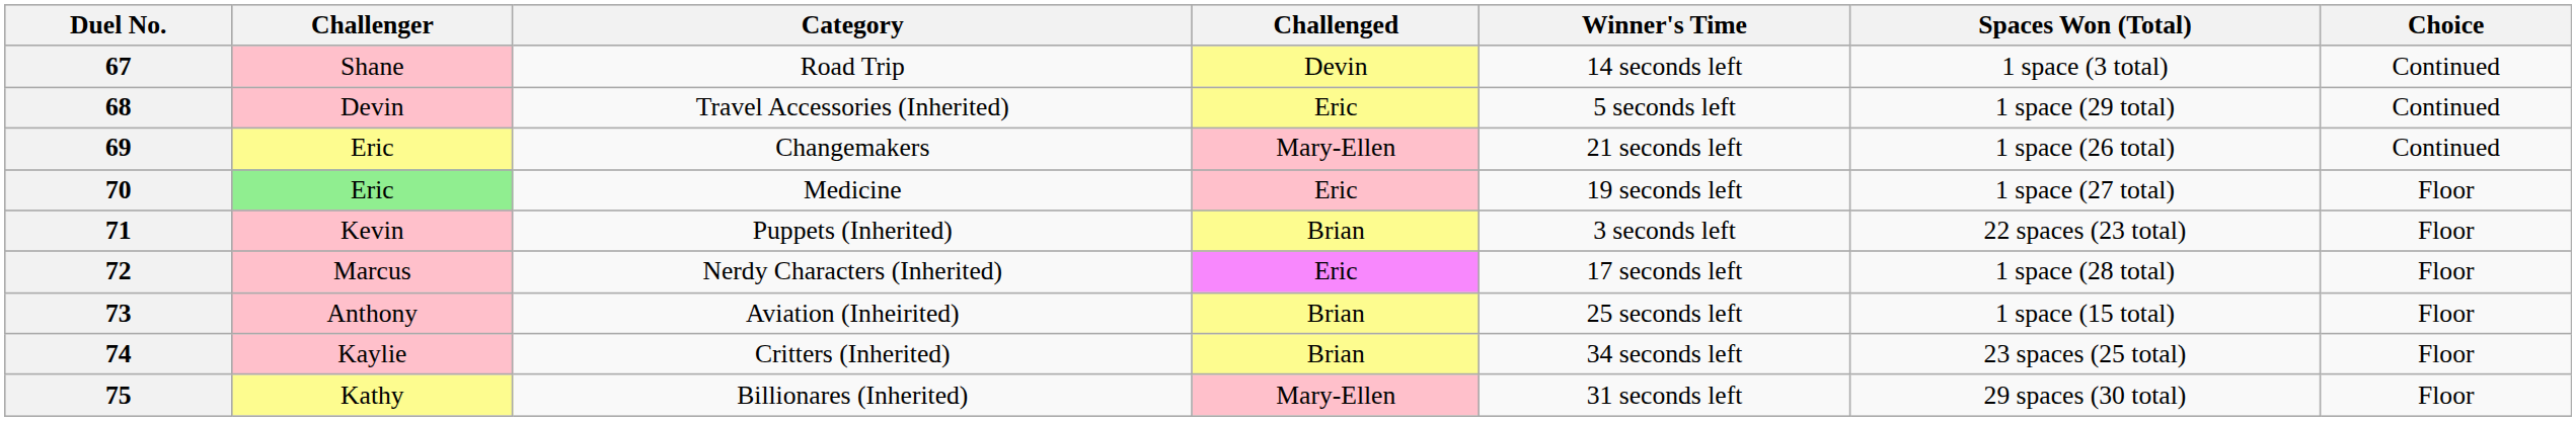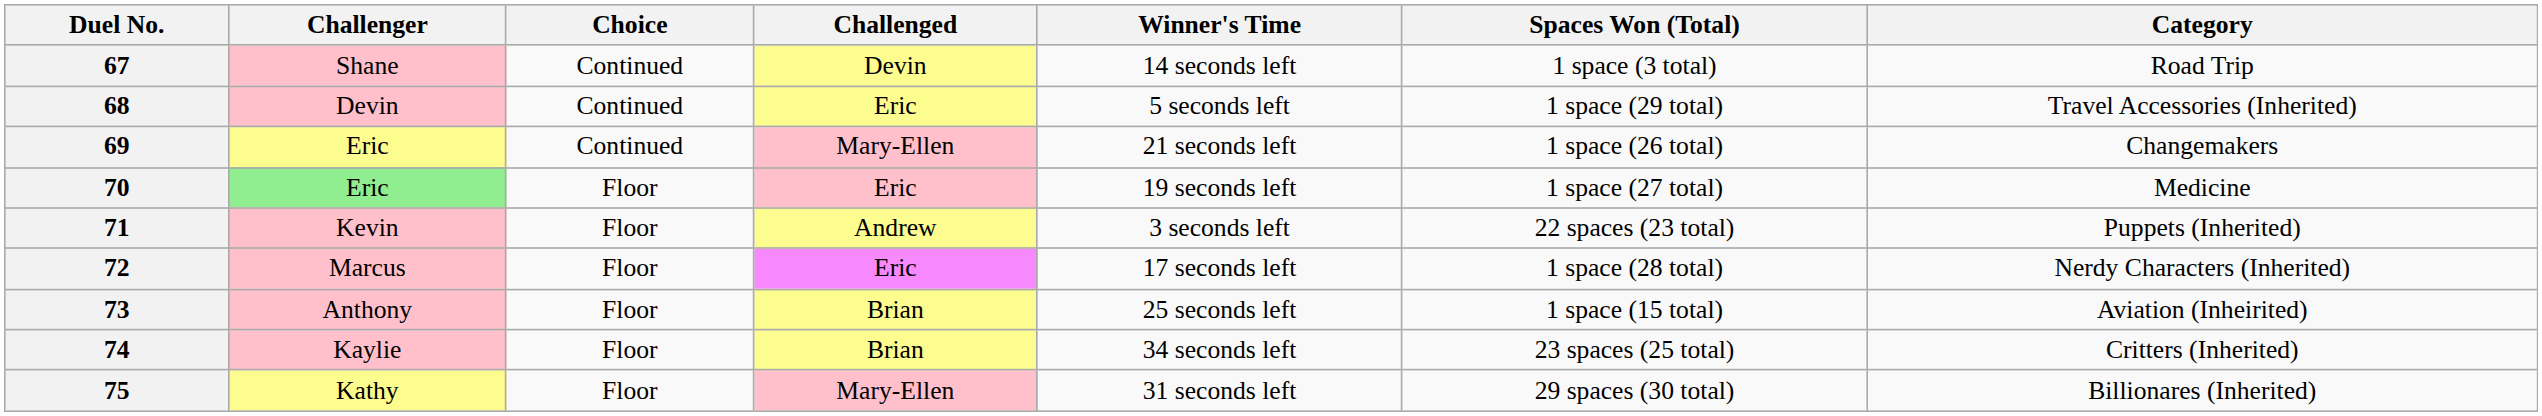columns swapped: Category <-> Choice
71 | Challenged: Brian -> Andrew
